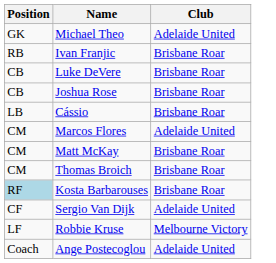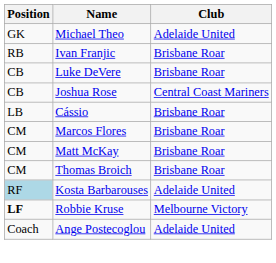Joshua Rose | Club: Brisbane Roar -> Central Coast Mariners
Marcos Flores | Club: Adelaide United -> Brisbane Roar
Kosta Barbarouses | Club: Brisbane Roar -> Adelaide United
- row: CF | Sergio Van Dijk | Adelaide United
Robbie Kruse | Position: normal -> bold
